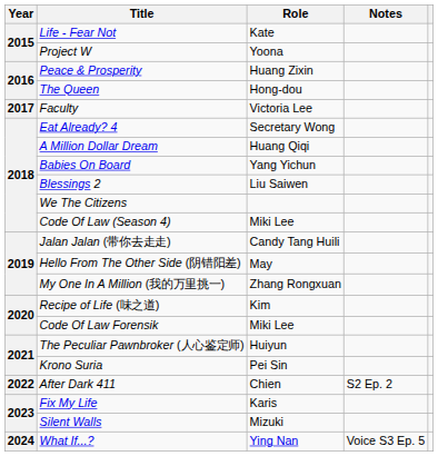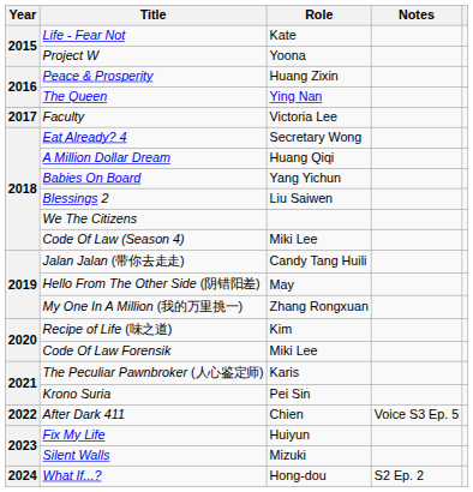The Queen | Role: Hong-dou -> Ying Nan
The Peculiar Pawnbroker (人心鉴定师) | Role: Huiyun -> Karis
After Dark 411 | Notes: S2 Ep. 2 -> Voice S3 Ep. 5
Fix My Life | Role: Karis -> Huiyun
What If...? | Role: Ying Nan -> Hong-dou
What If...? | Notes: Voice S3 Ep. 5 -> S2 Ep. 2
